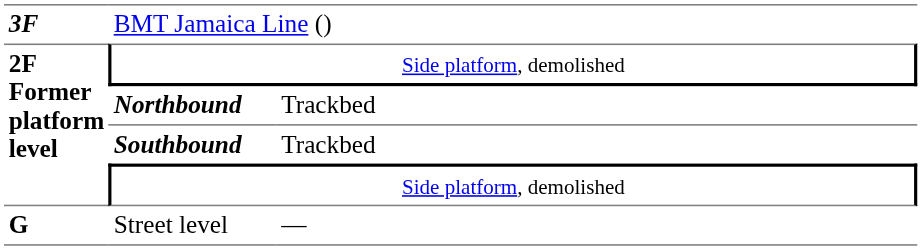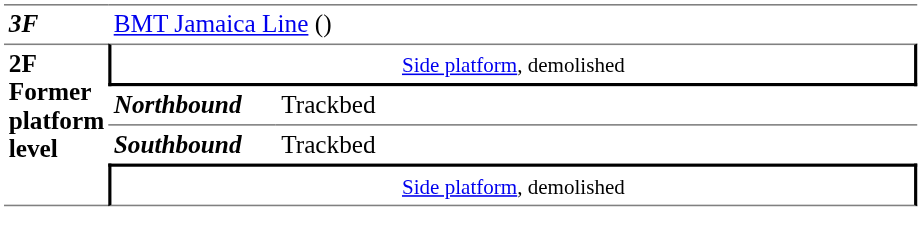- row: G | Street level | —
